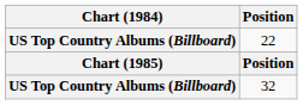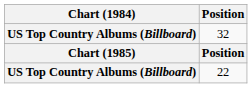rows swapped: 32 <-> 22
